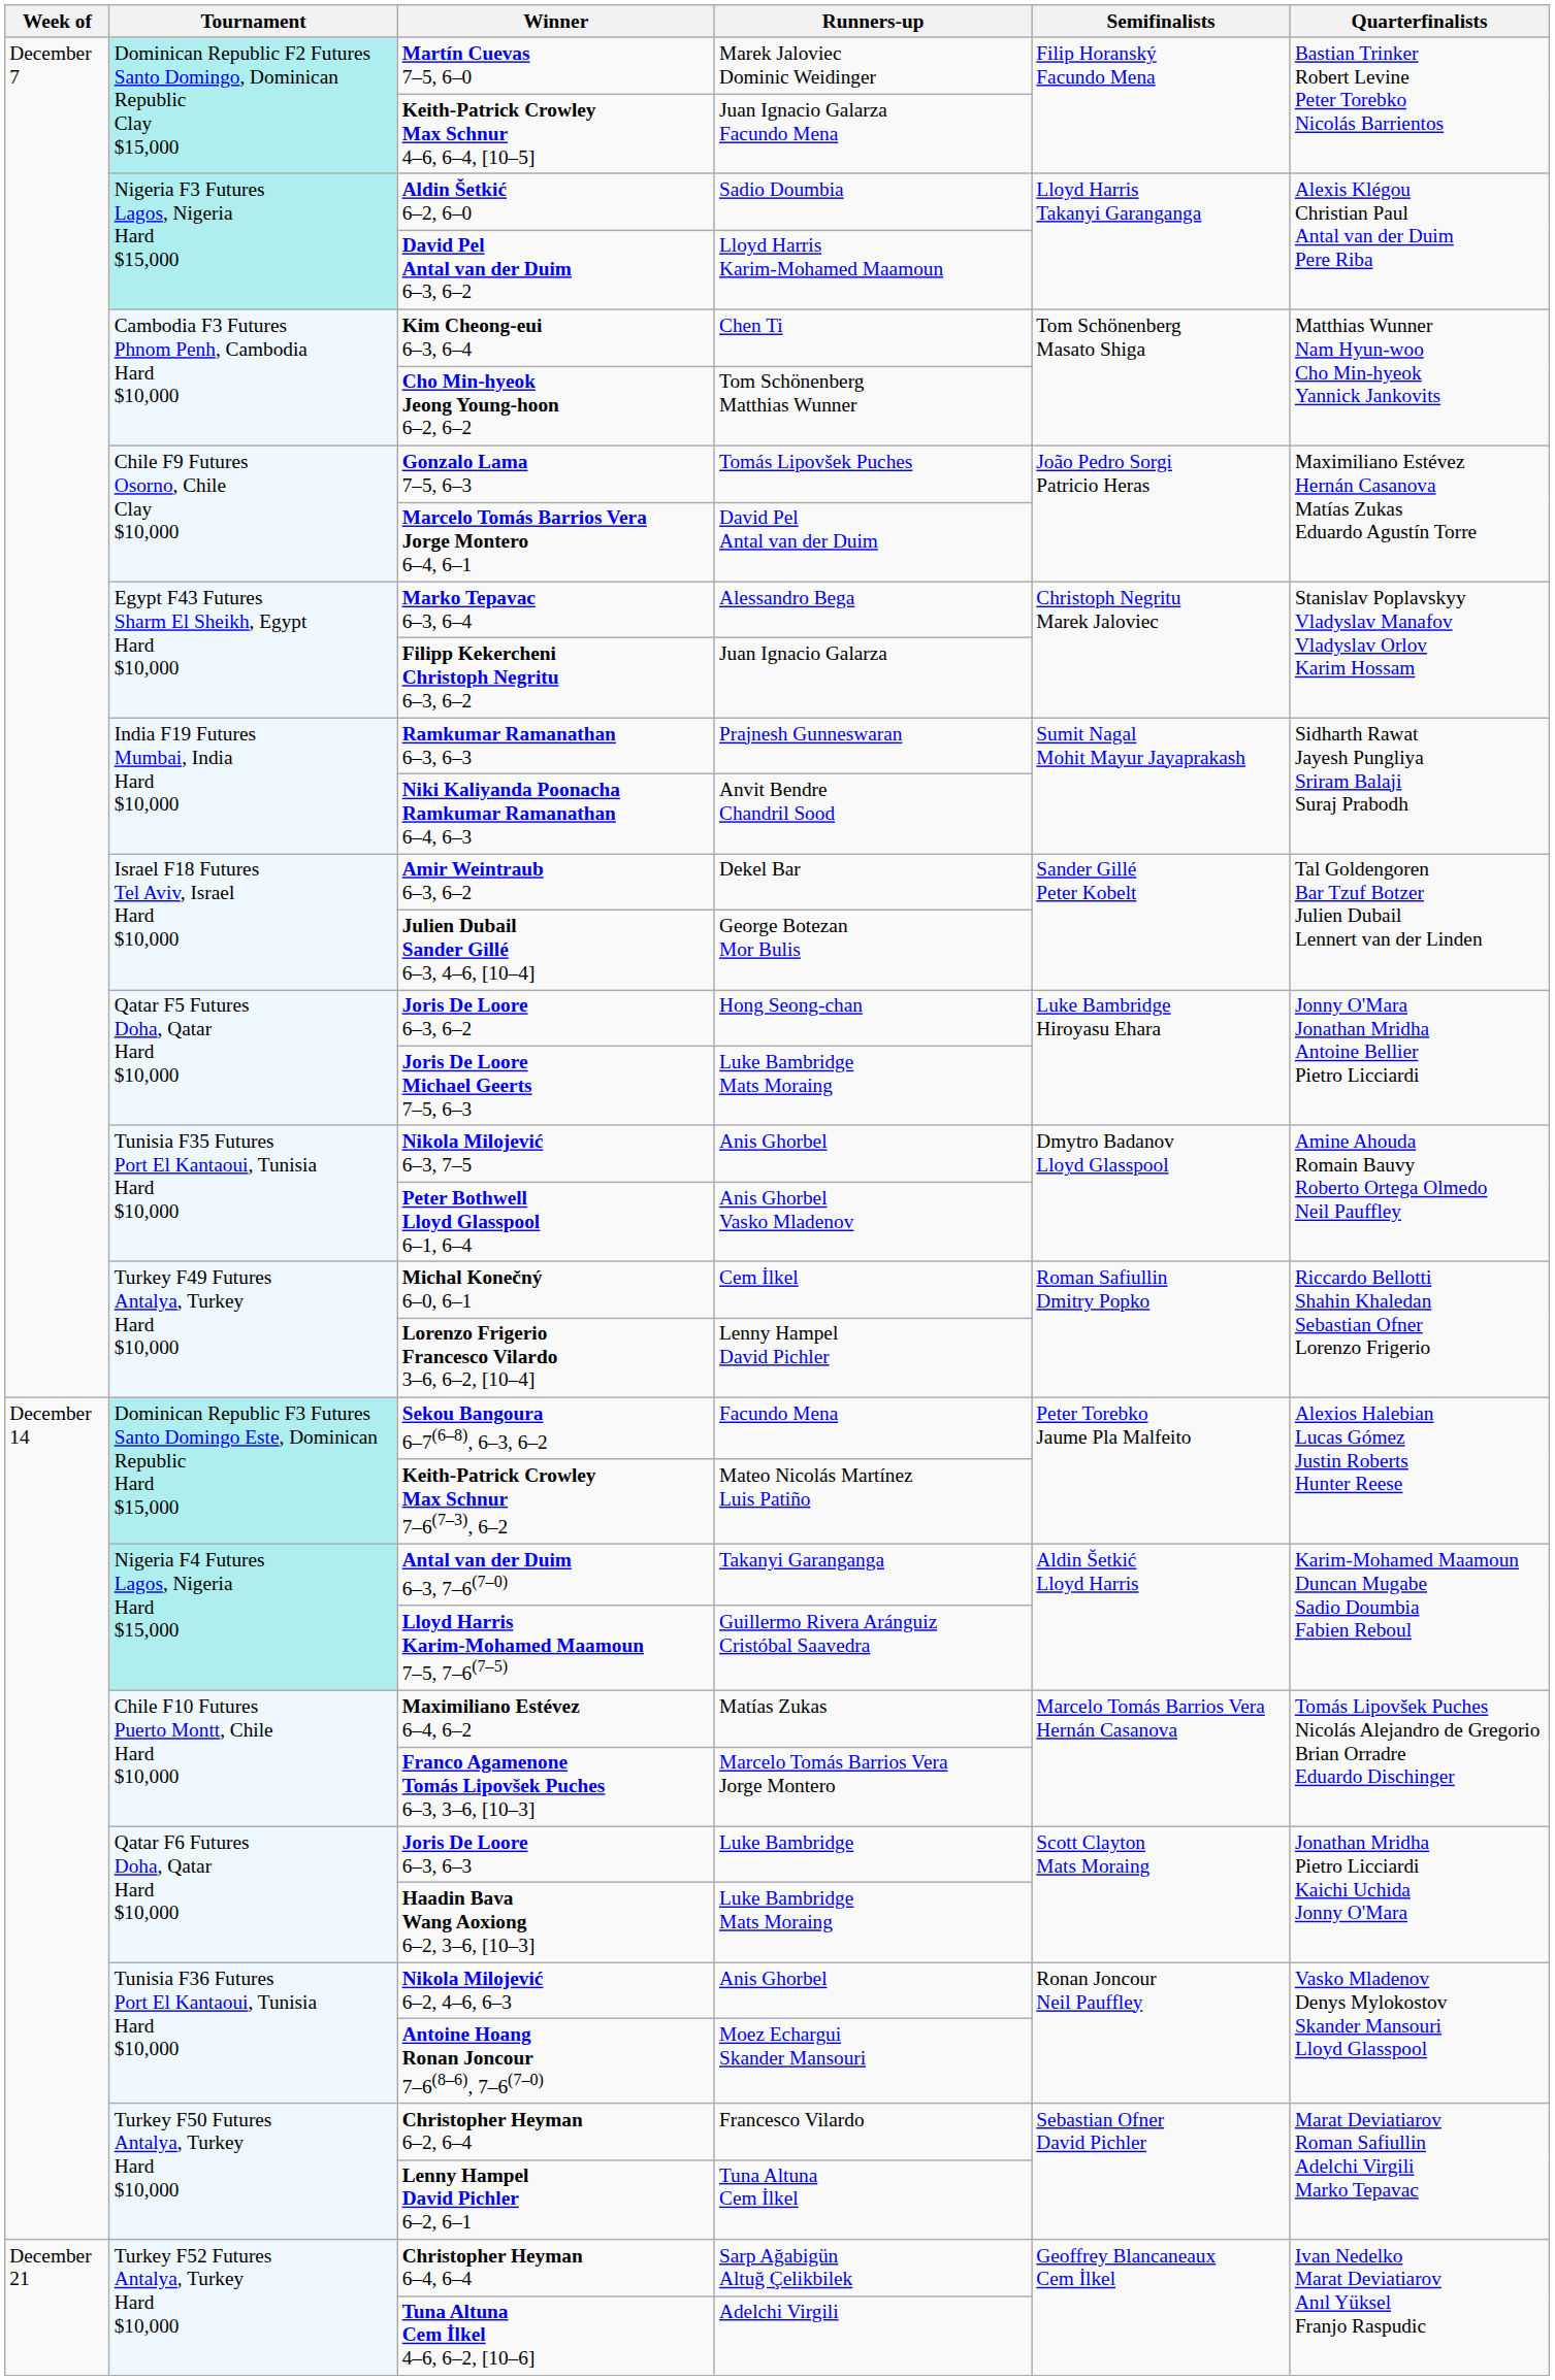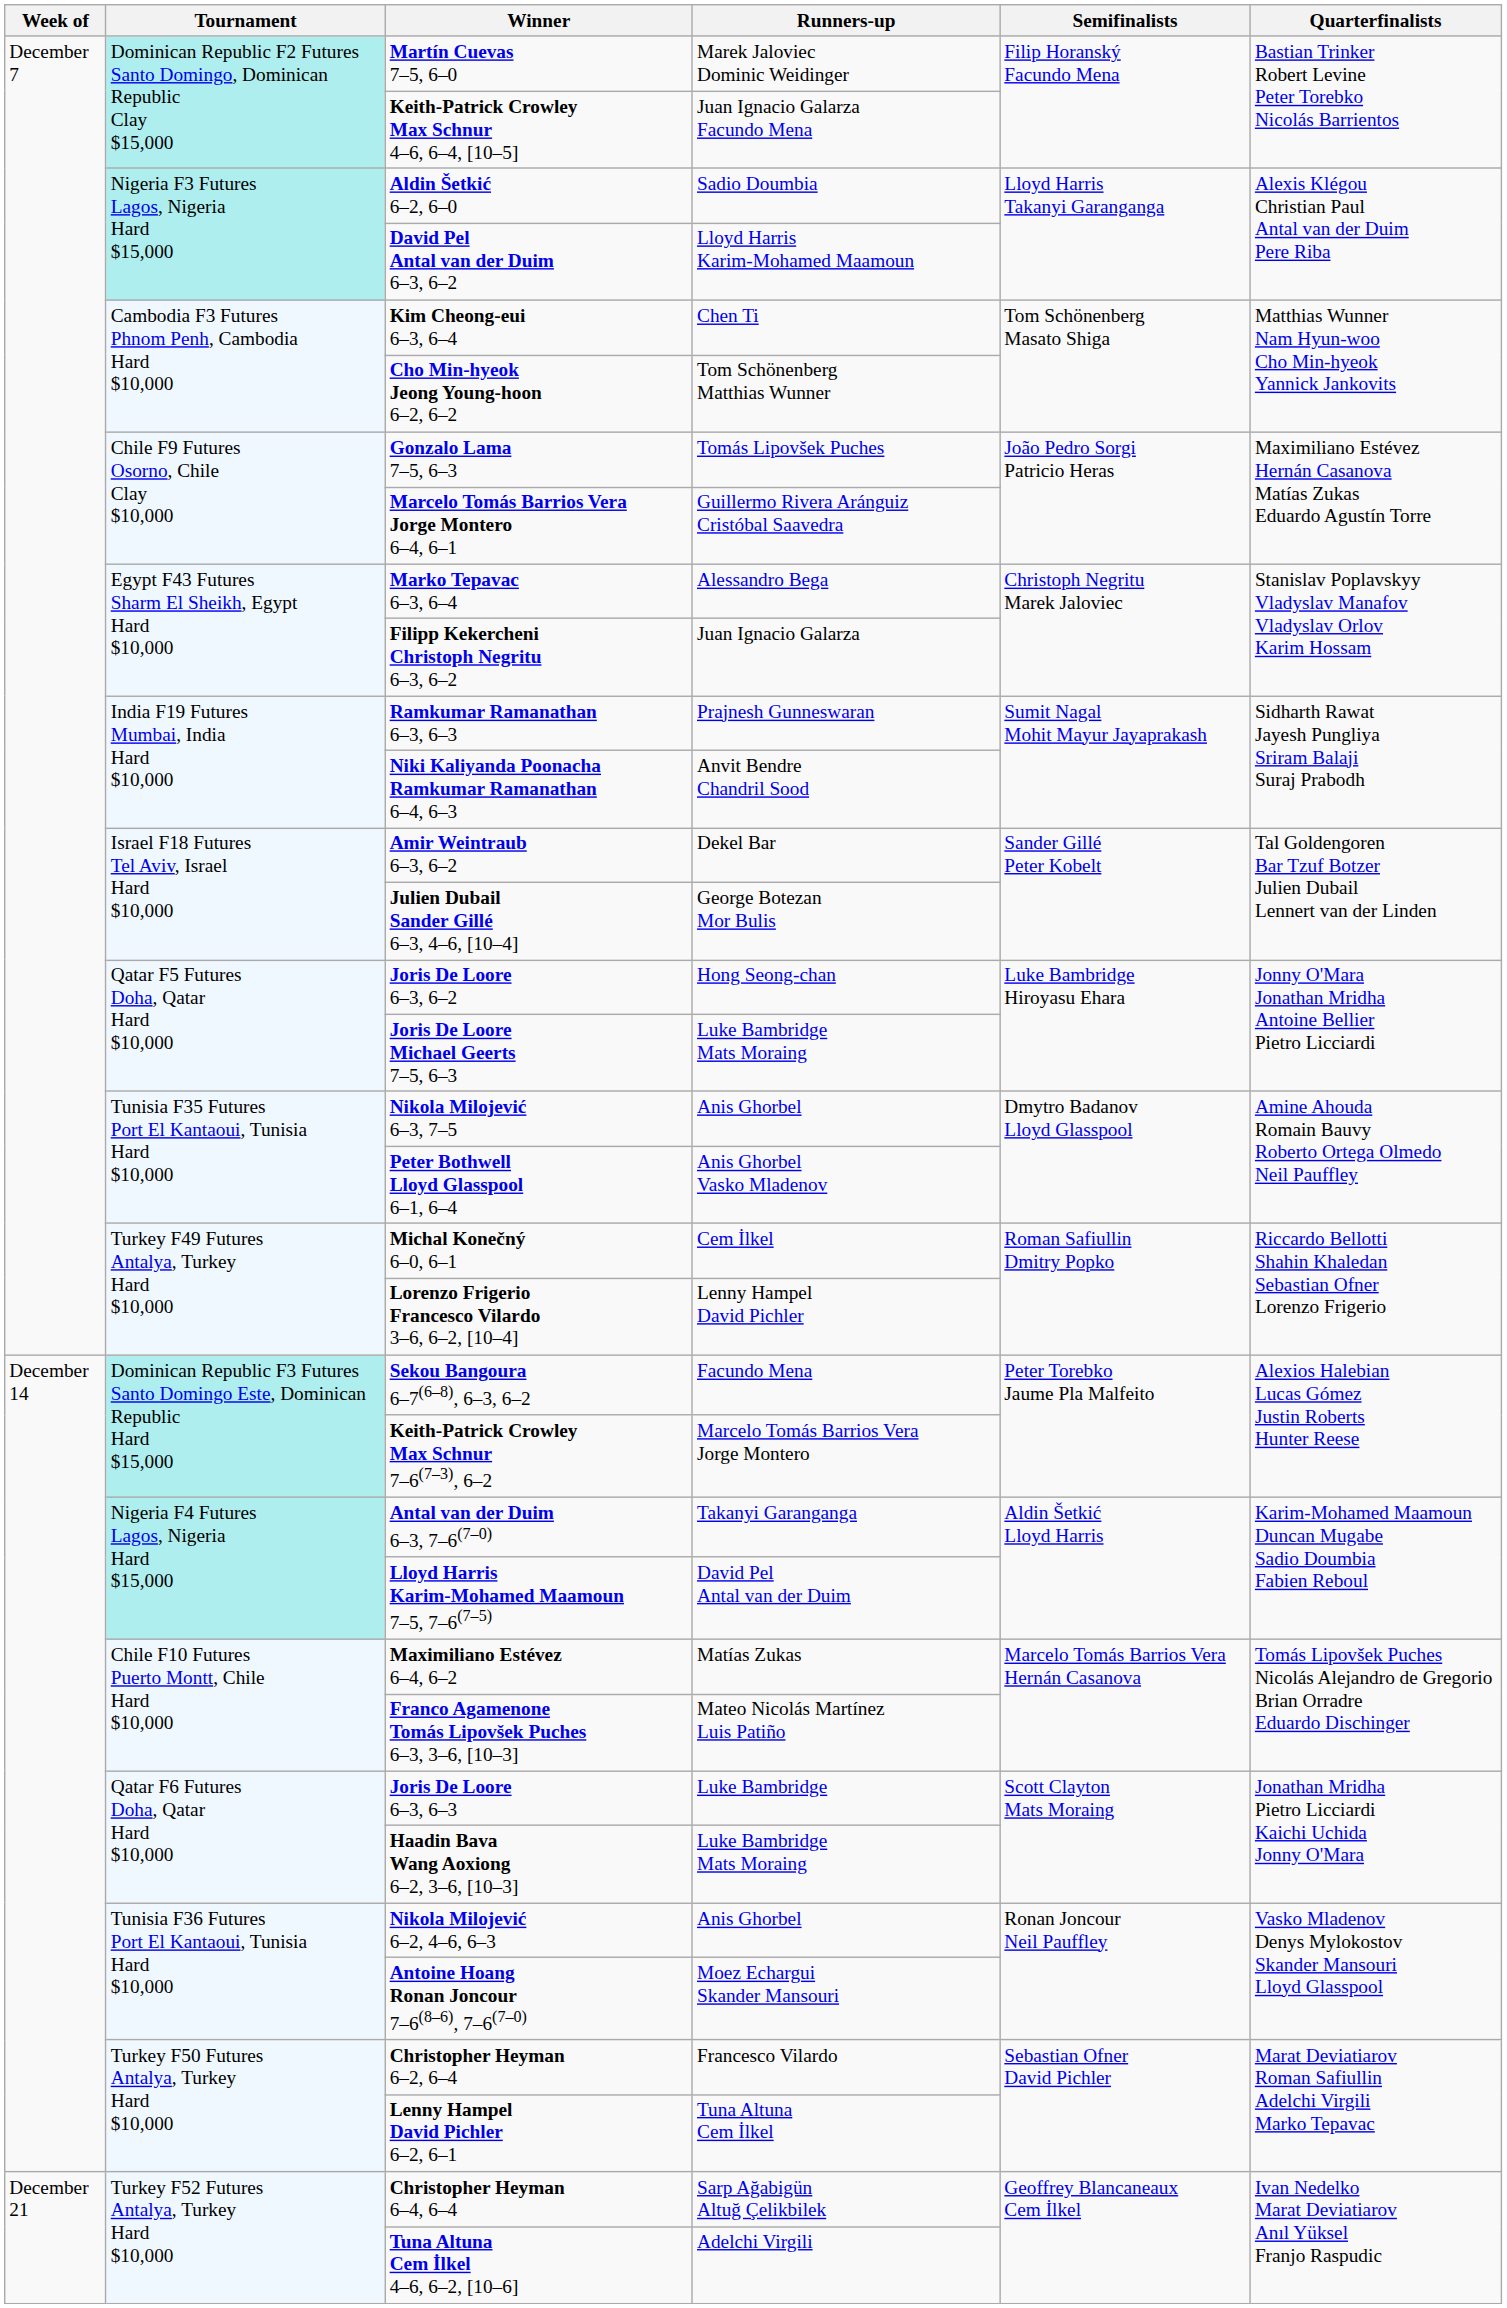Marcelo Tomás Barrios Vera Jorge Montero 6–4, 6–1 | Runners-up: David Pel Antal van der Duim -> Guillermo Rivera Aránguiz Cristóbal Saavedra
Keith-Patrick Crowley Max Schnur 7–6(7–3), 6–2 | Runners-up: Mateo Nicolás Martínez Luis Patiño -> Marcelo Tomás Barrios Vera Jorge Montero
Lloyd Harris Karim-Mohamed Maamoun 7–5, 7–6(7–5) | Runners-up: Guillermo Rivera Aránguiz Cristóbal Saavedra -> David Pel Antal van der Duim
Franco Agamenone Tomás Lipovšek Puches 6–3, 3–6, [10–3] | Runners-up: Marcelo Tomás Barrios Vera Jorge Montero -> Mateo Nicolás Martínez Luis Patiño
